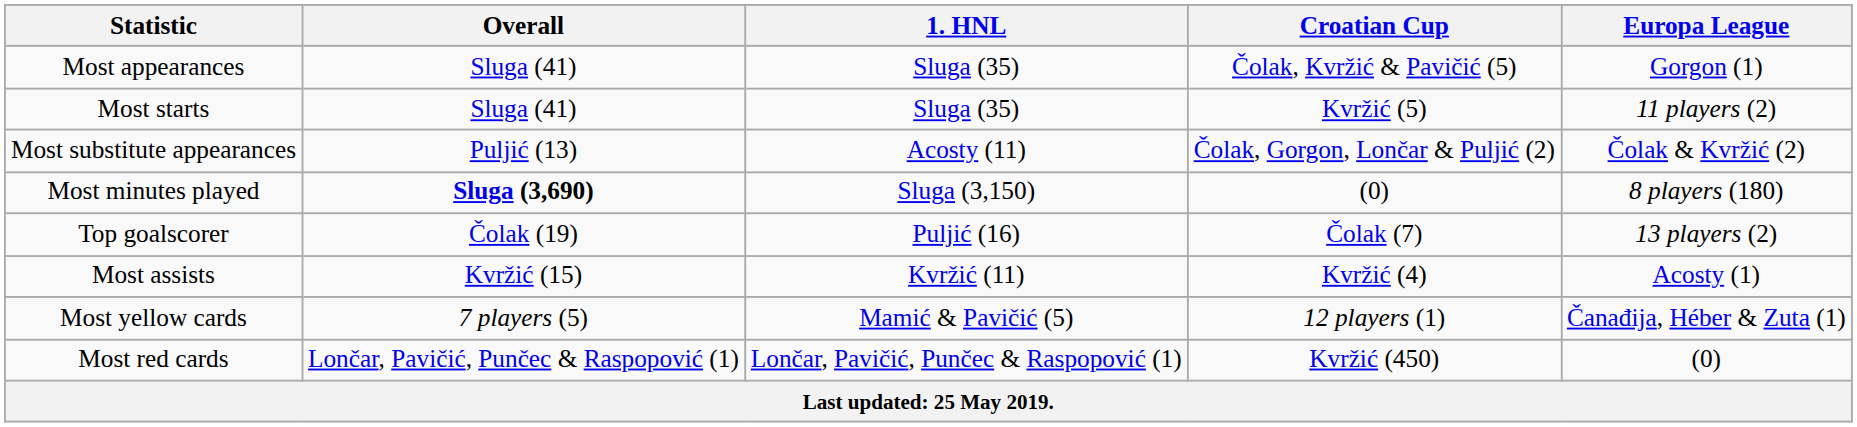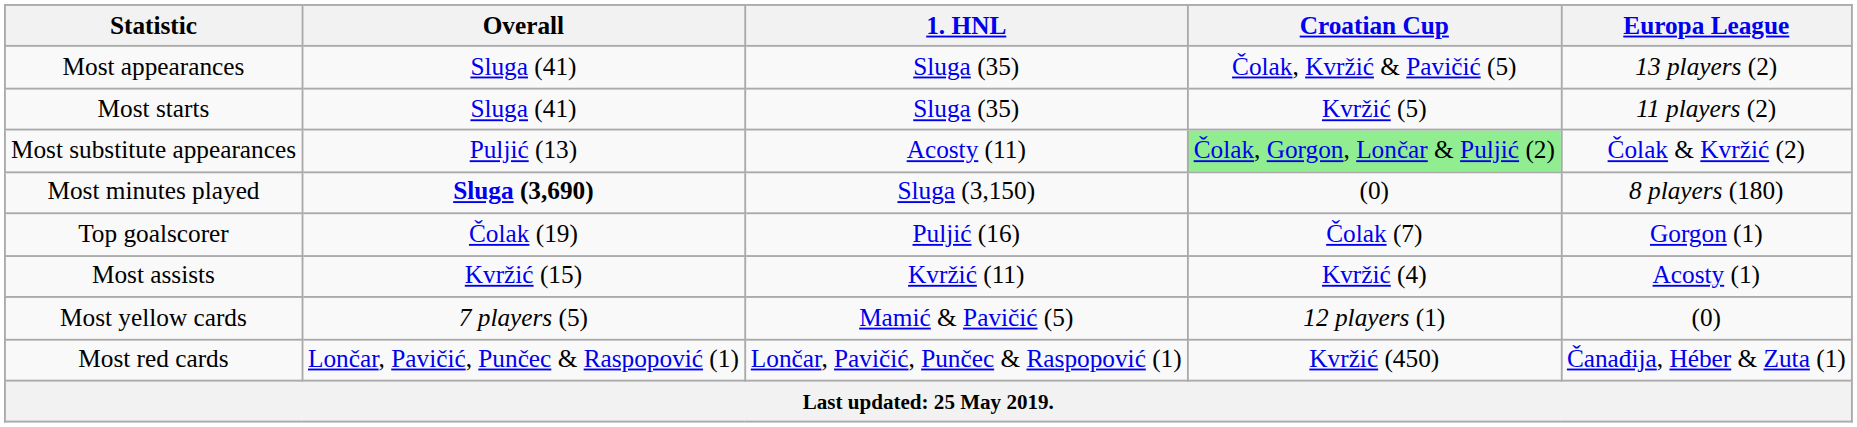Most appearances | Europa League: Gorgon (1) -> 13 players (2)
Most substitute appearances | Croatian Cup: no background -> lightgreen background
Top goalscorer | Europa League: 13 players (2) -> Gorgon (1)
Most yellow cards | Europa League: Čanađija, Héber & Zuta (1) -> (0)
Most red cards | Europa League: (0) -> Čanađija, Héber & Zuta (1)
